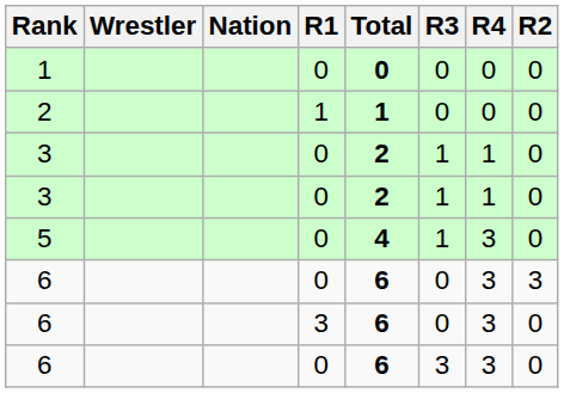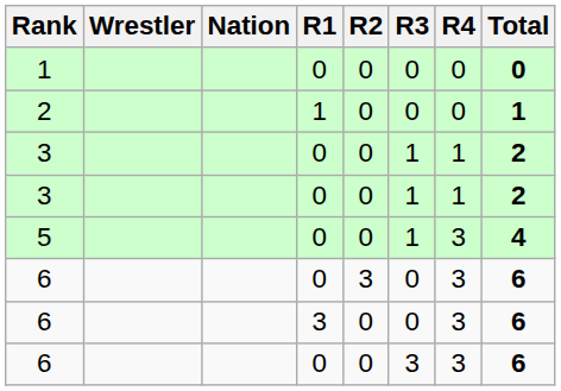columns swapped: R2 <-> Total
